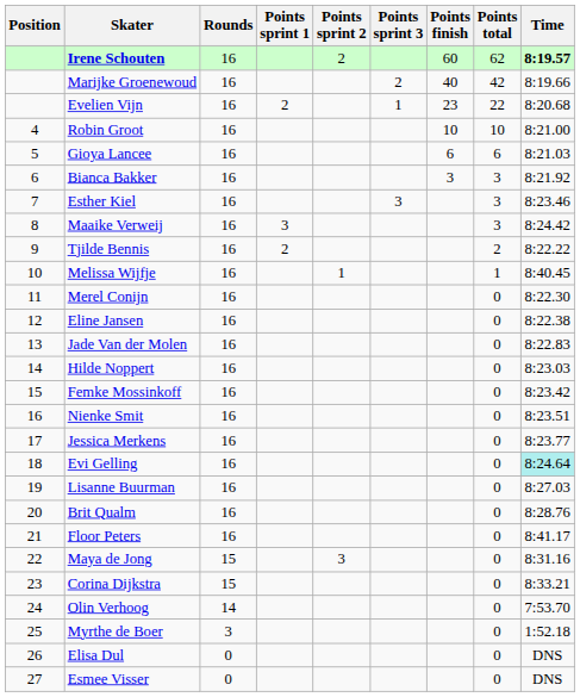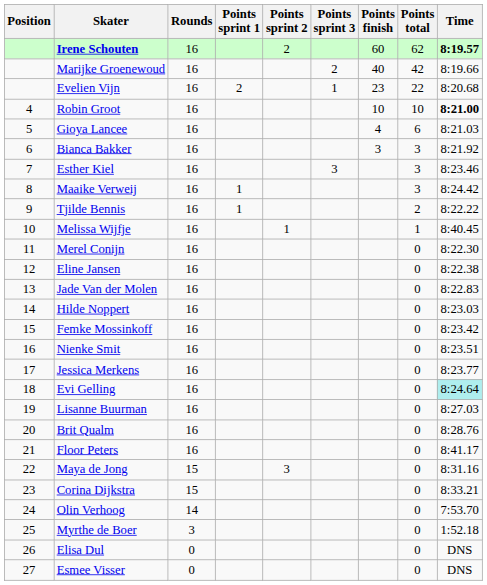Robin Groot | Time: normal -> bold
Gioya Lancee | Points finish: 6 -> 4
Maaike Verweij | Points sprint 1: 3 -> 1
Tjilde Bennis | Points sprint 1: 2 -> 1
